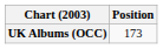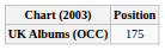UK Albums (OCC) | Position: 173 -> 175
